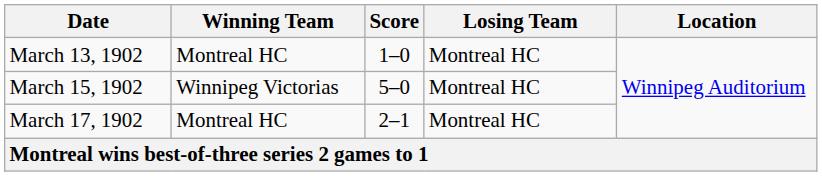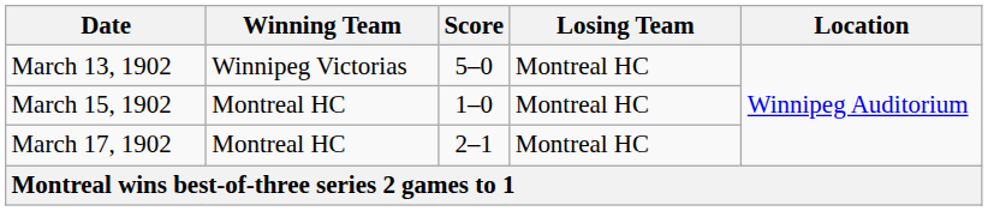March 13, 1902 | Winning Team: Montreal HC -> Winnipeg Victorias
March 13, 1902 | Score: 1–0 -> 5–0
March 15, 1902 | Winning Team: Winnipeg Victorias -> Montreal HC
March 15, 1902 | Score: 5–0 -> 1–0
